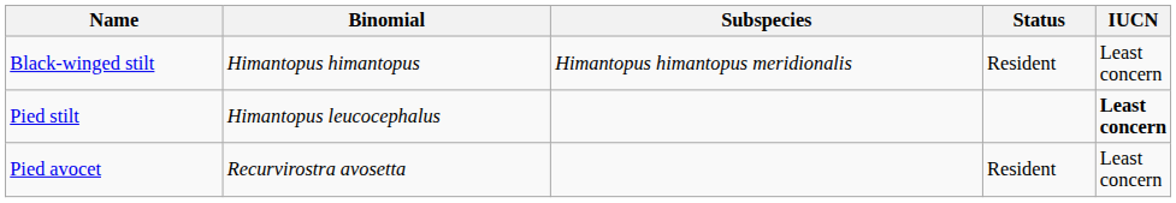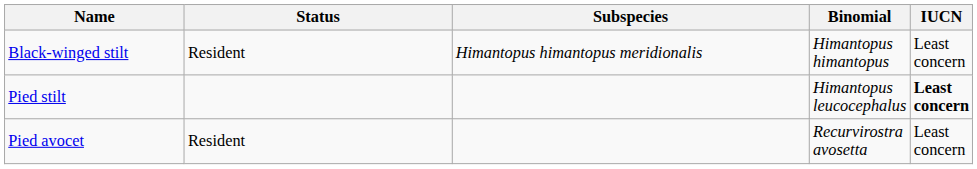columns swapped: Binomial <-> Status
